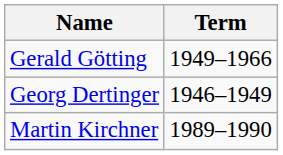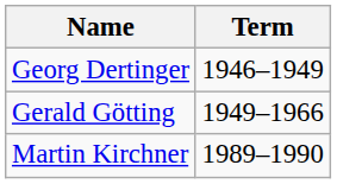rows swapped: Georg Dertinger <-> Gerald Götting
